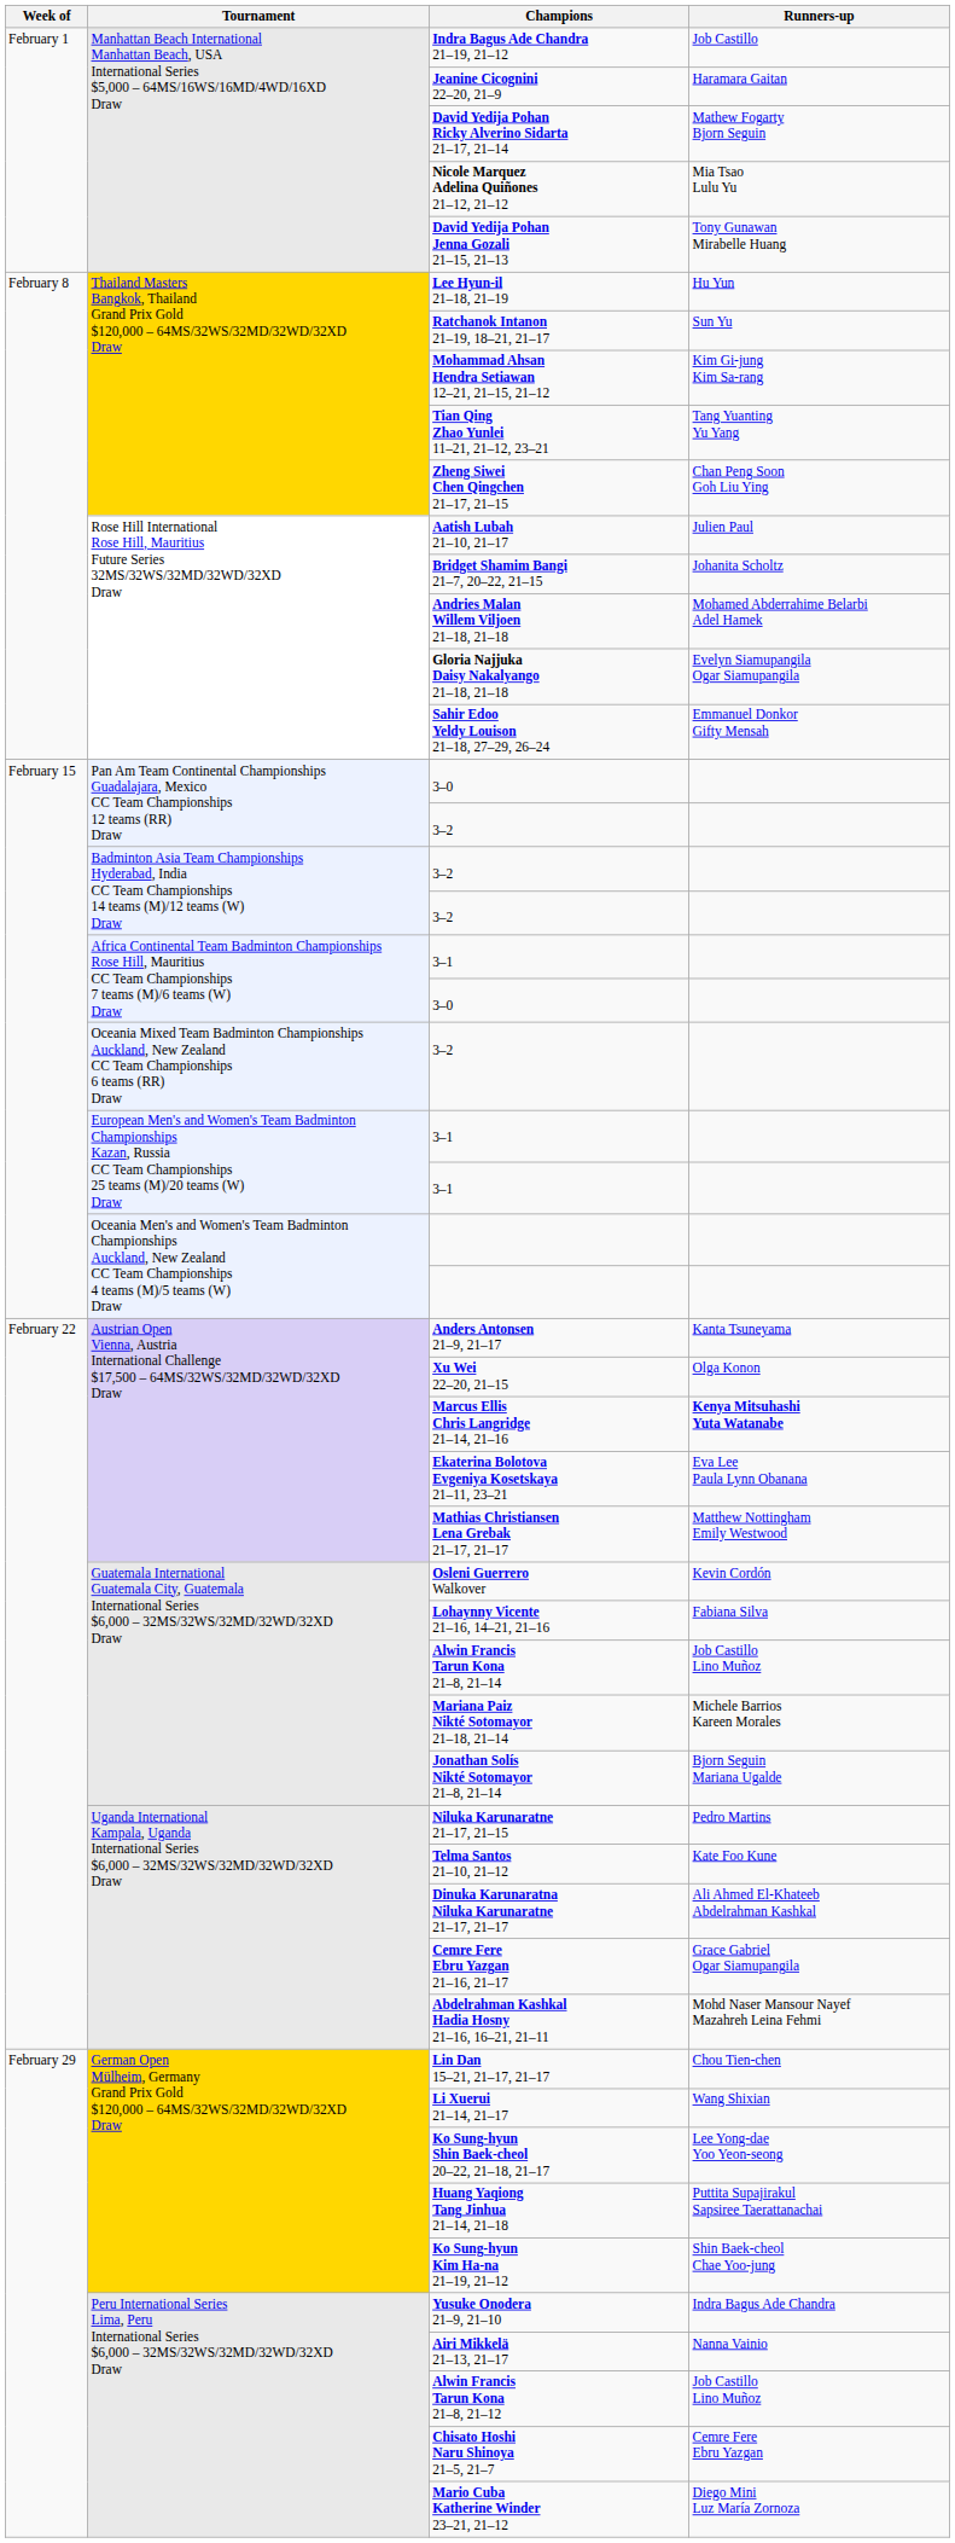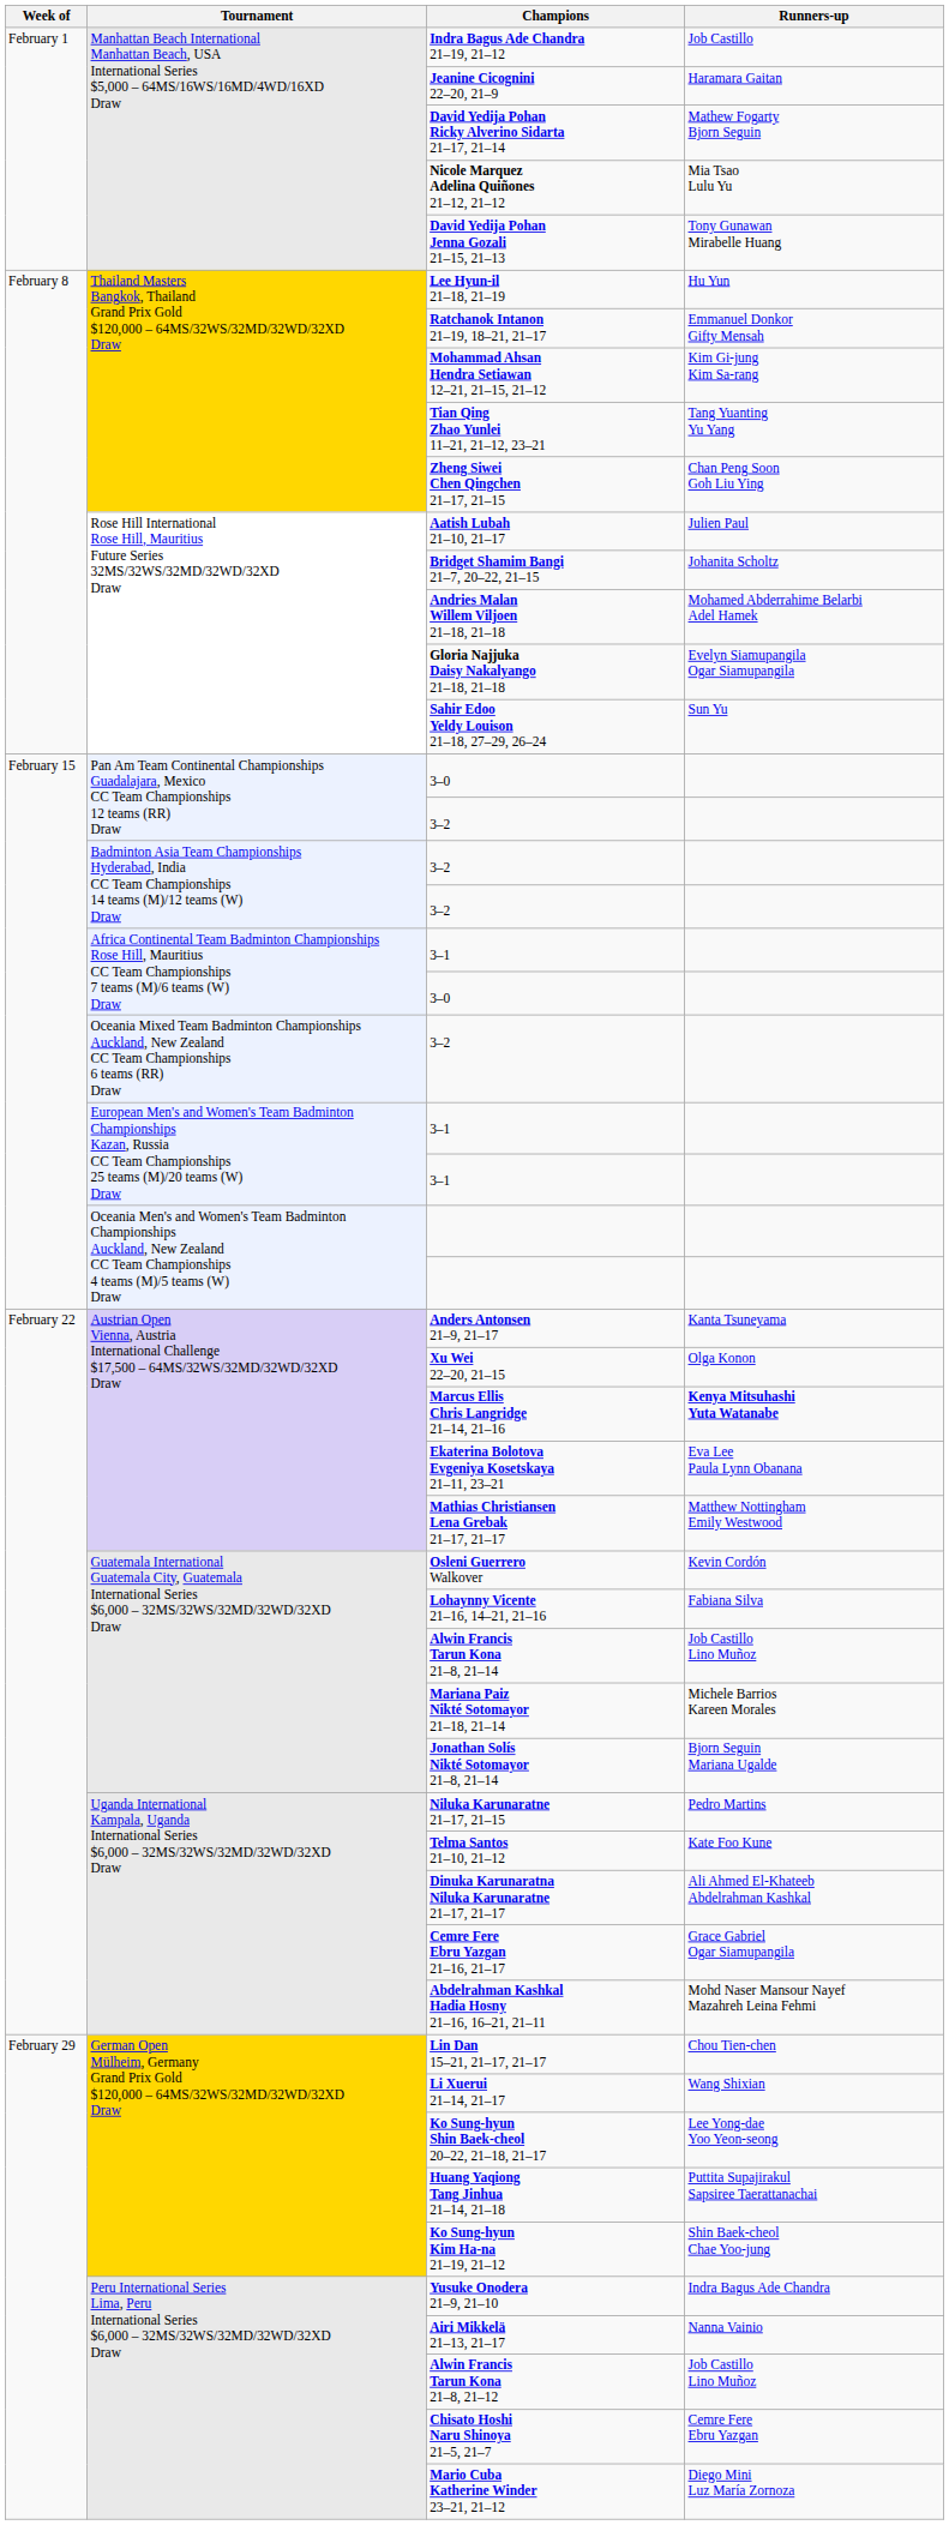Ratchanok Intanon 21–19, 18–21, 21–17 | Runners-up: Sun Yu -> Emmanuel Donkor Gifty Mensah
Sahir Edoo Yeldy Louison 21–18, 27–29, 26–24 | Runners-up: Emmanuel Donkor Gifty Mensah -> Sun Yu
